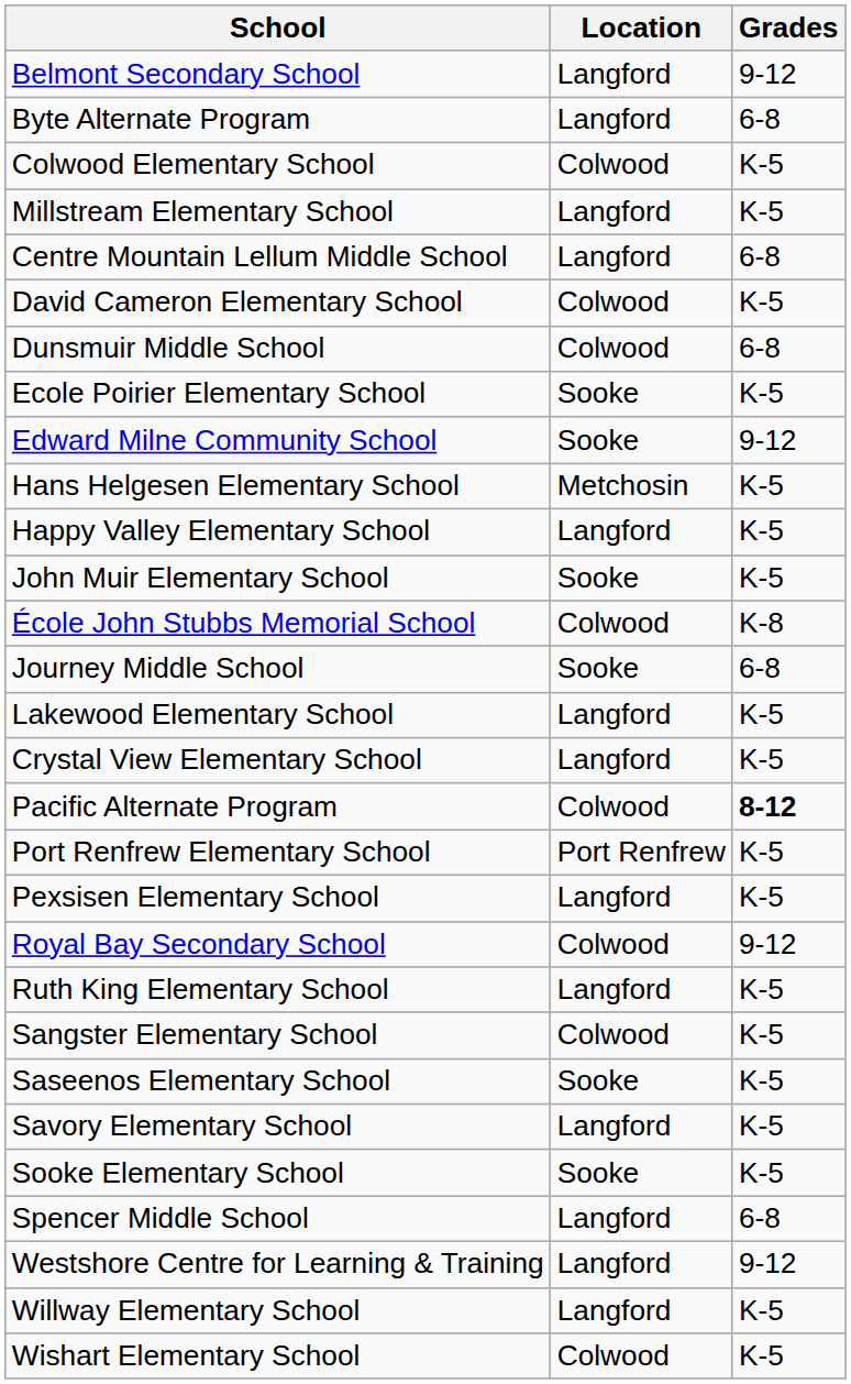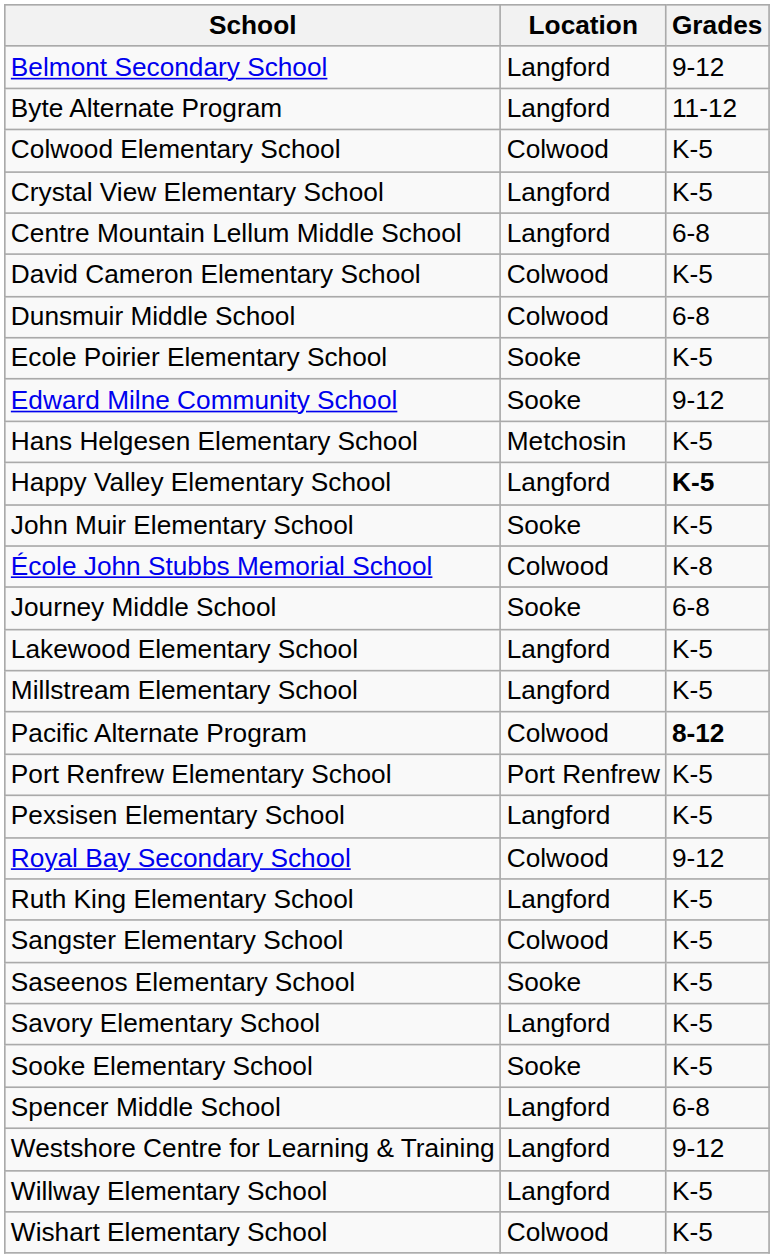Byte Alternate Program | Grades: 6-8 -> 11-12
rows swapped: Crystal View Elementary School <-> Millstream Elementary School
Happy Valley Elementary School | Grades: normal -> bold
